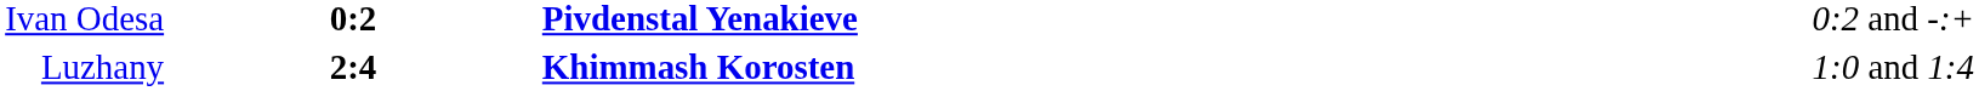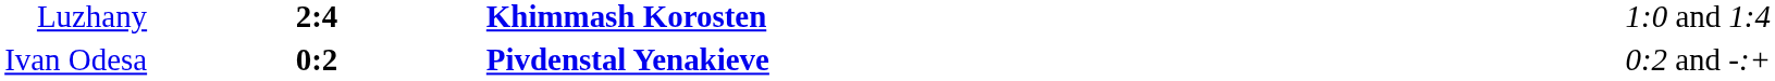rows swapped: Luzhany <-> Ivan Odesa
